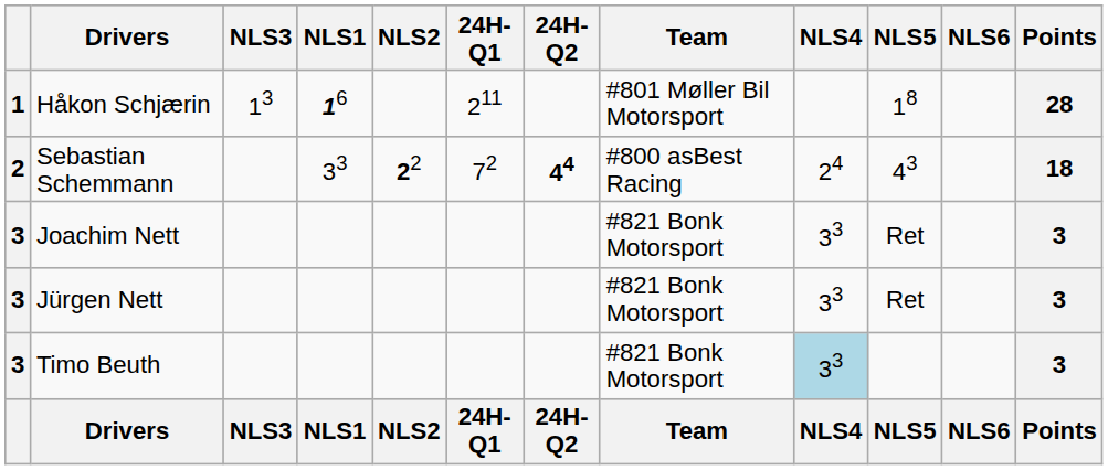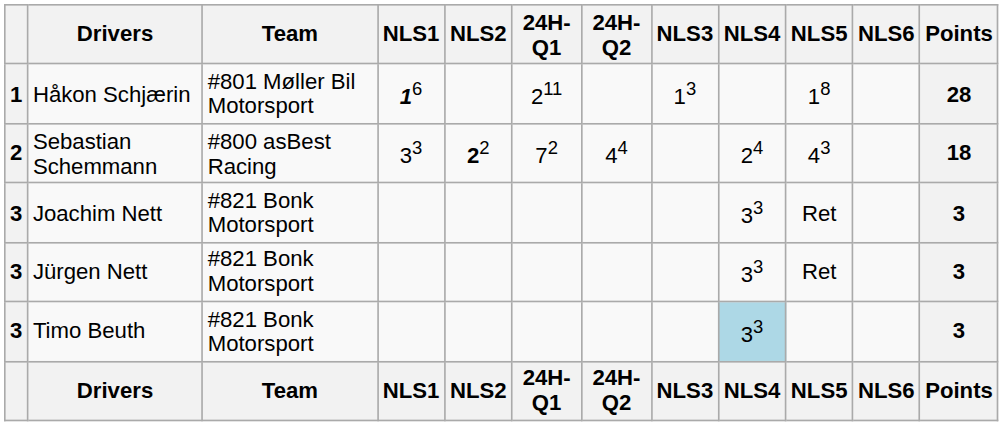columns swapped: Team <-> NLS3
Sebastian Schemmann | 24H-Q2: bold -> normal
